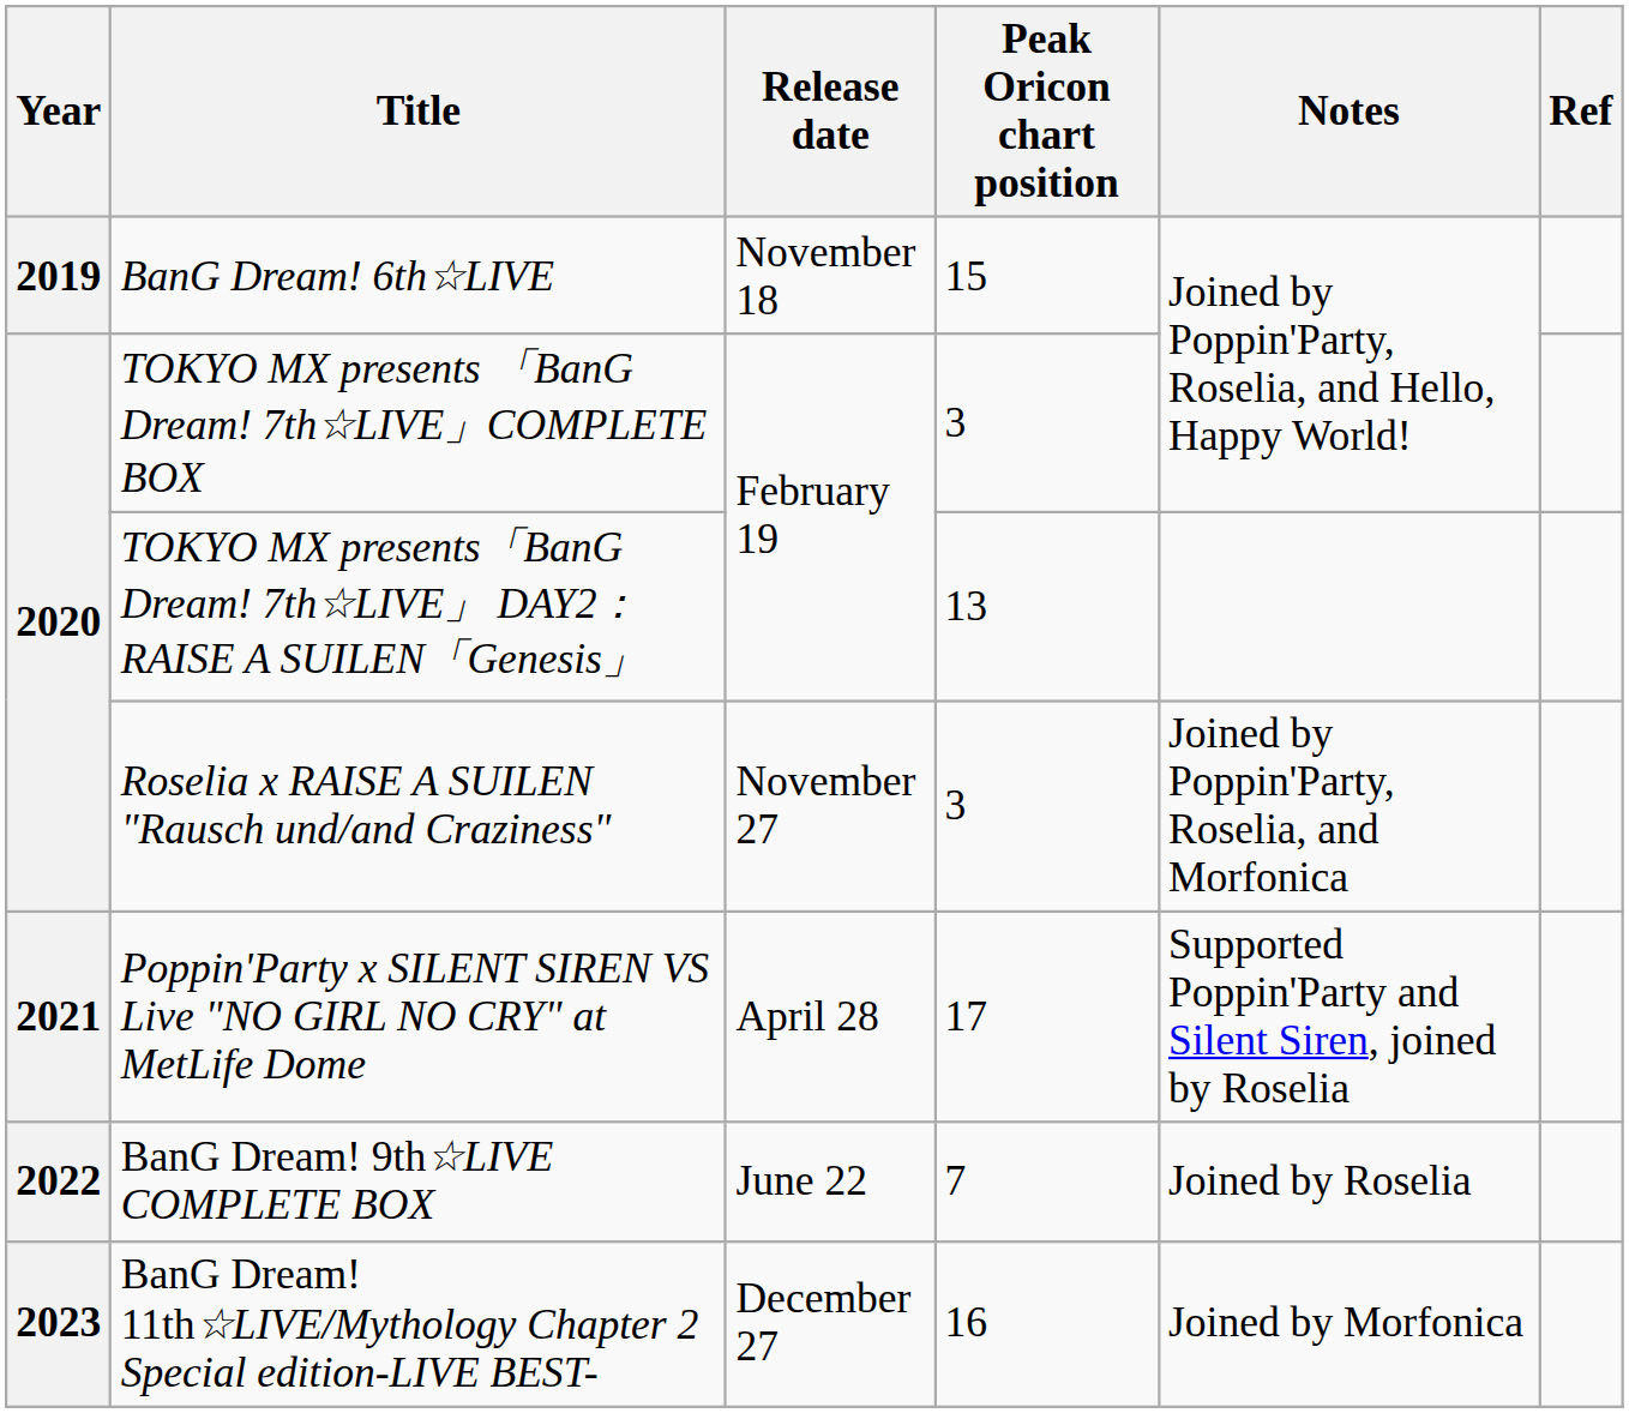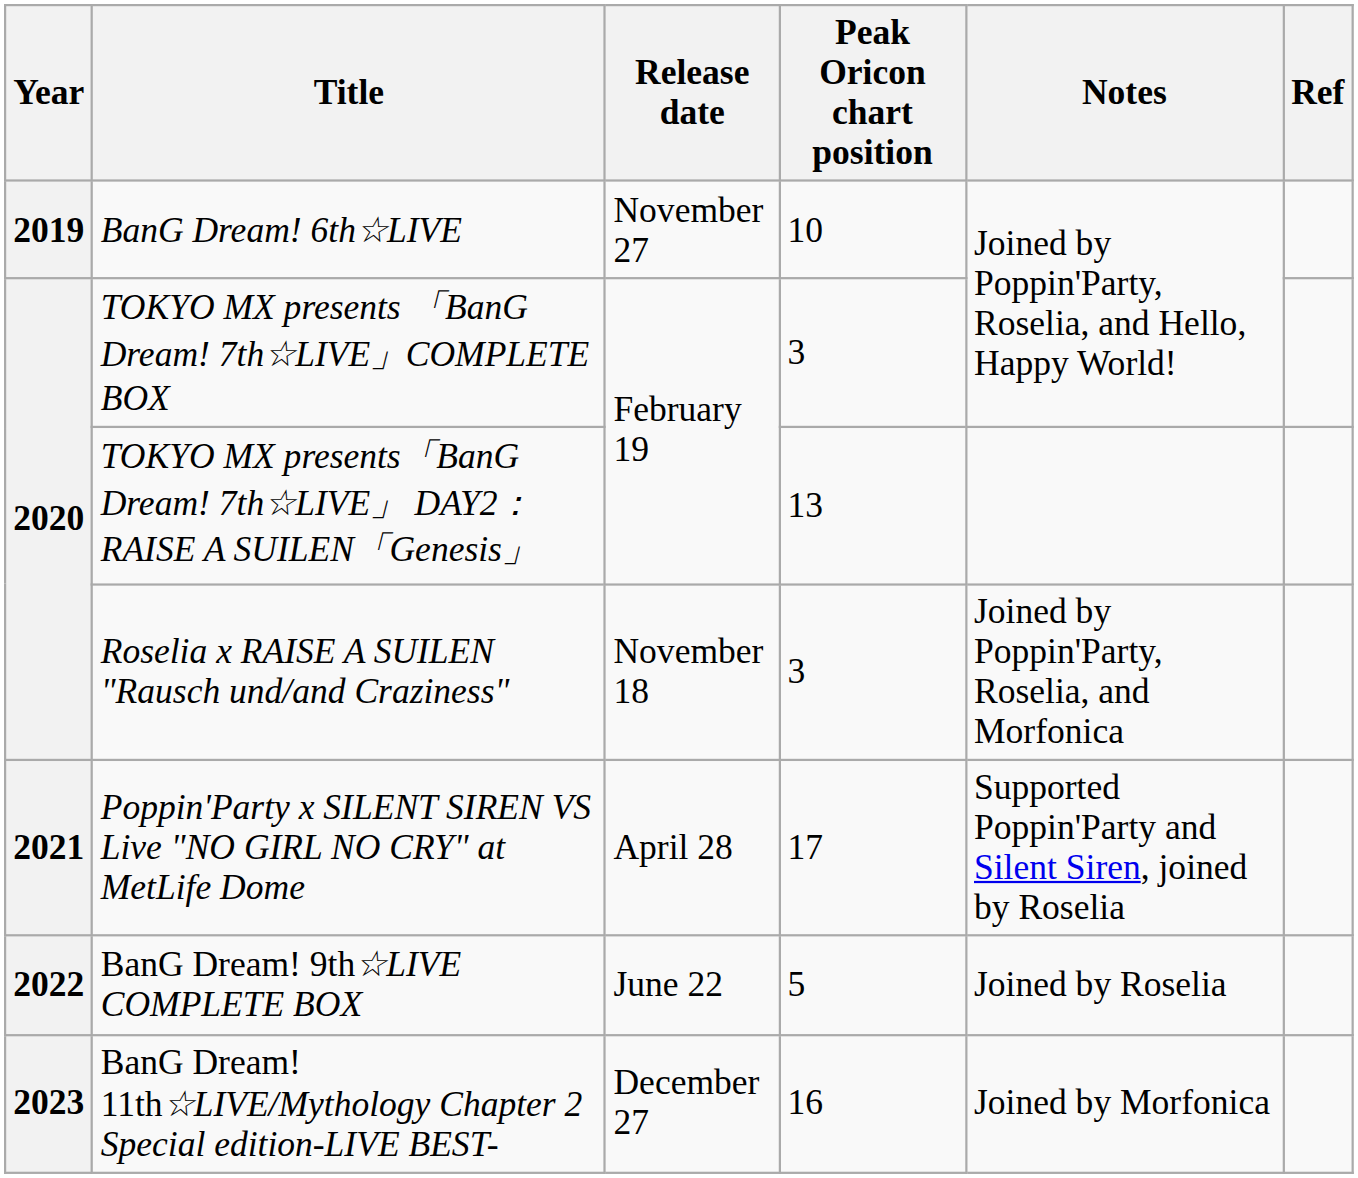BanG Dream! 6th☆LIVE | Release date: November 18 -> November 27
BanG Dream! 6th☆LIVE | Peak Oricon chart position: 15 -> 10
Roselia x RAISE A SUILEN "Rausch und/and Craziness" | Release date: November 27 -> November 18
BanG Dream! 9th☆LIVE COMPLETE BOX | Peak Oricon chart position: 7 -> 5
